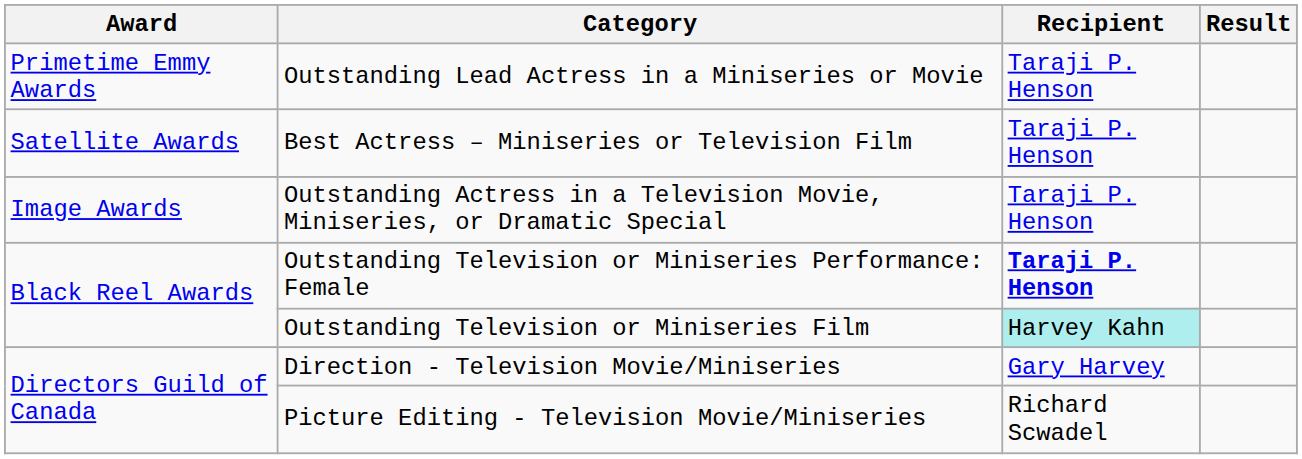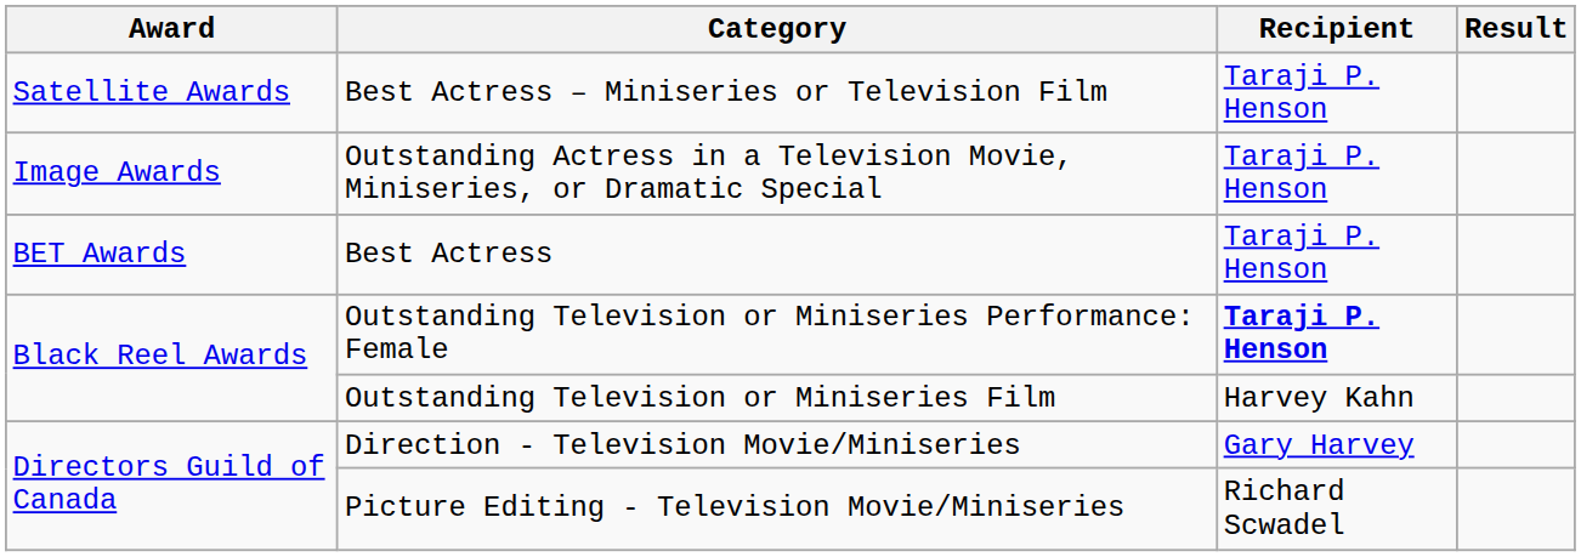- row: Primetime Emmy Awards | Outstanding Lead Actress in a Miniseries or Movie | Taraji P. Henson
+ row: BET Awards | Best Actress | Taraji P. Henson
Outstanding Television or Miniseries Film | Recipient: paleturquoise background -> no background
